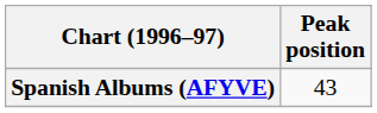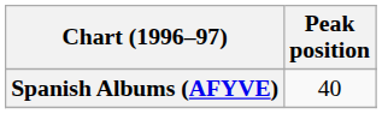Spanish Albums (AFYVE) | Peak position: 43 -> 40
